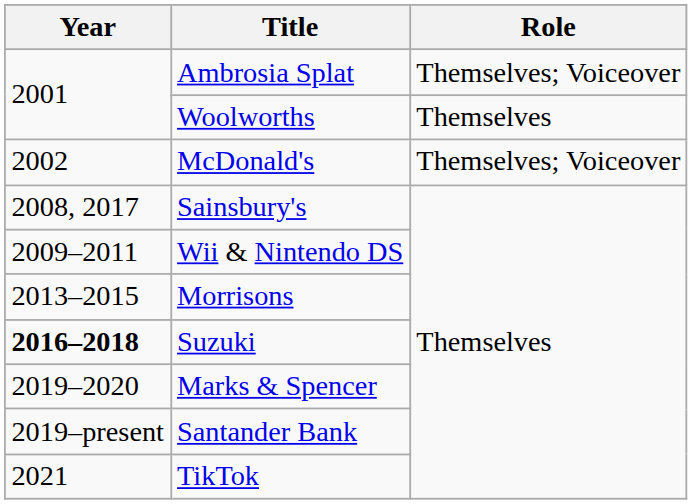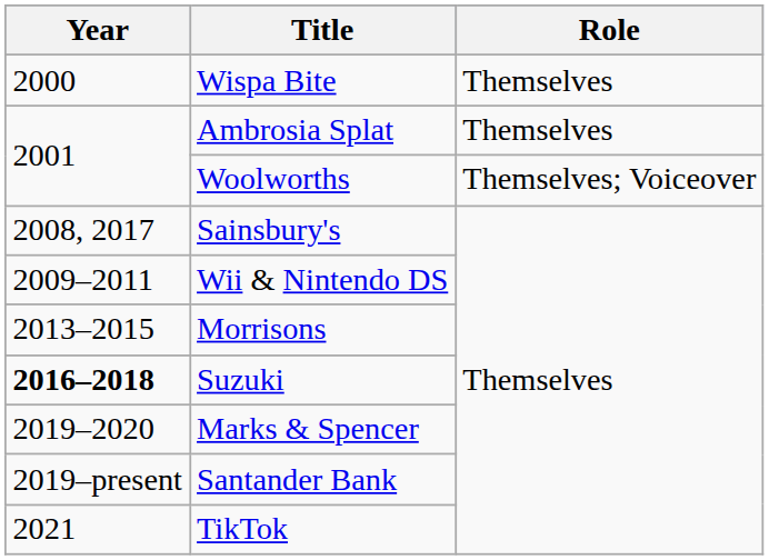+ row: 2000 | Wispa Bite | Themselves
Ambrosia Splat | Role: Themselves; Voiceover -> Themselves
Woolworths | Role: Themselves -> Themselves; Voiceover
- row: 2002 | McDonald's | Themselves; Voiceover
